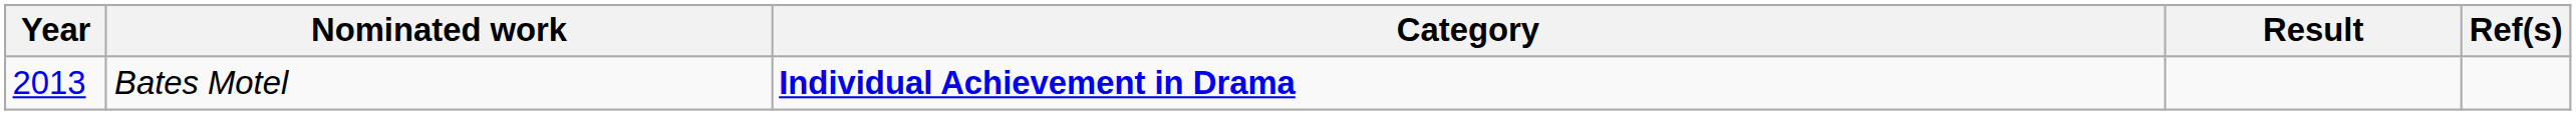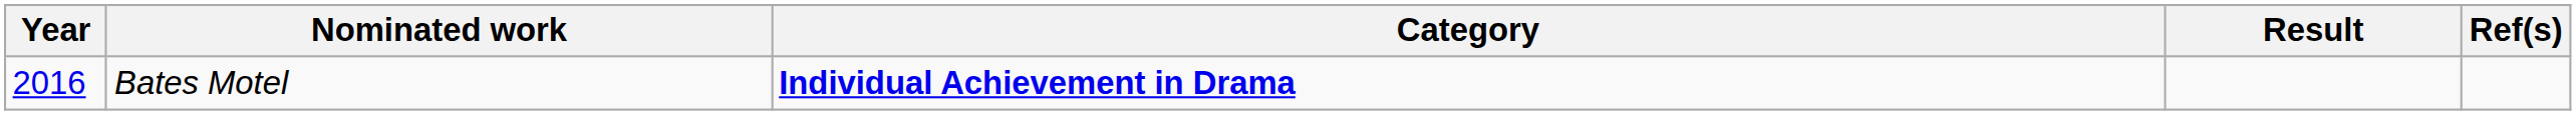Bates Motel | Year: 2013 -> 2016
